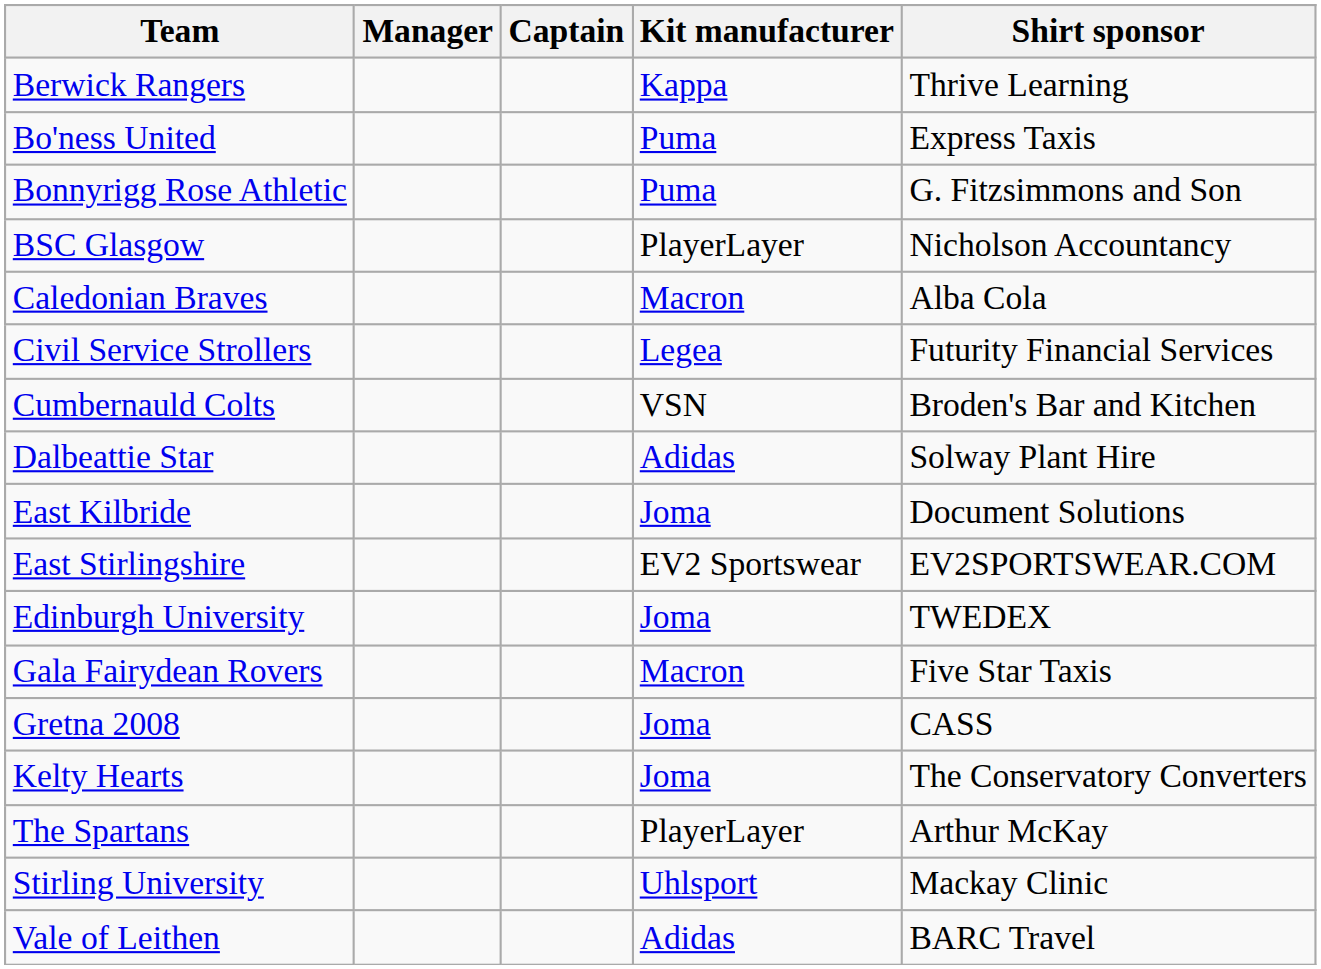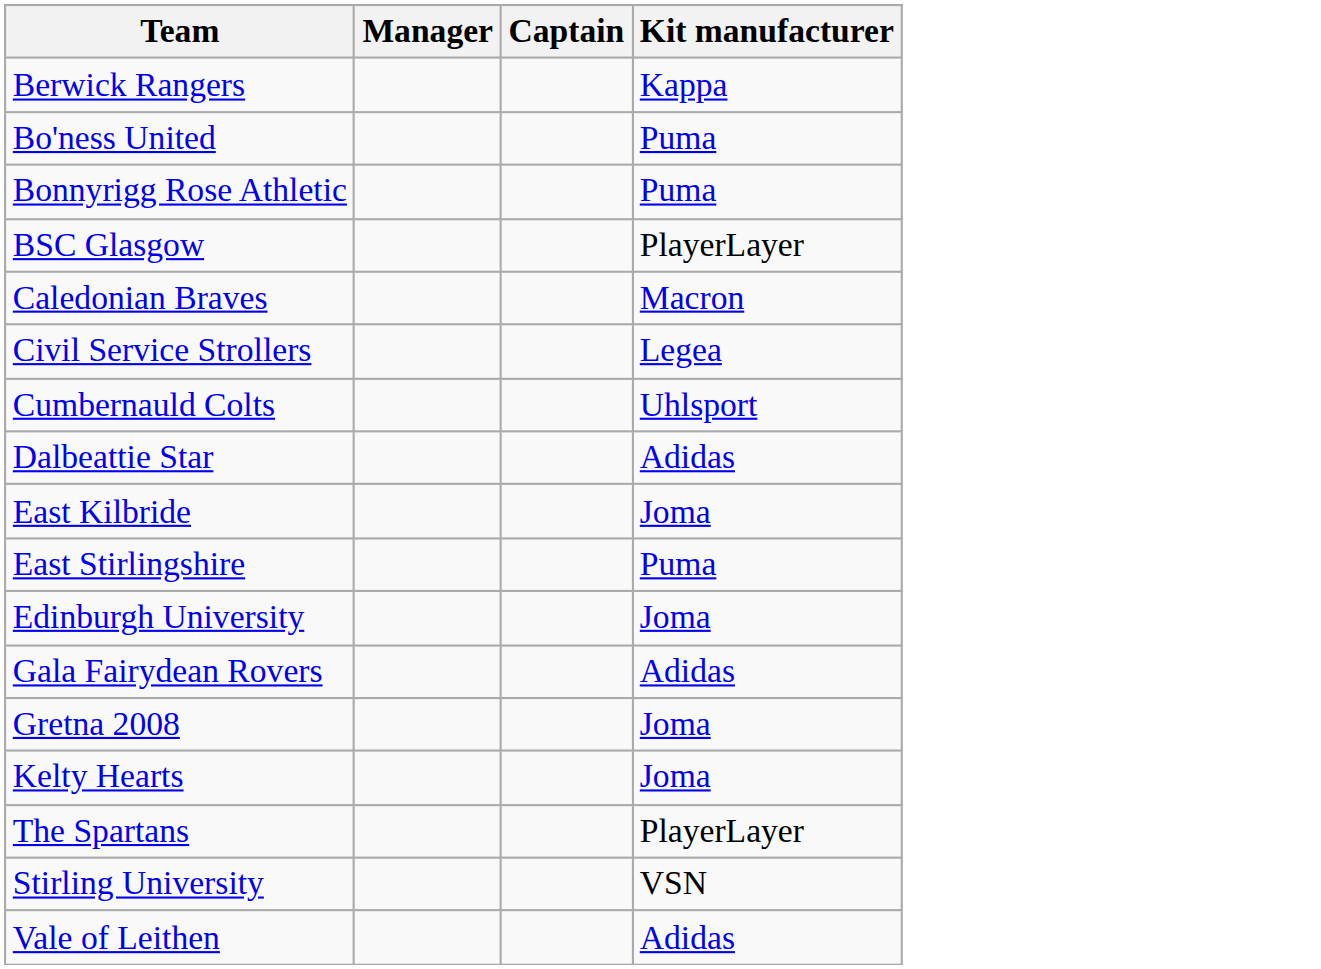- column: Shirt sponsor | Thrive Learning | Express Taxis | G. Fitzsimmons and Son | Nicholson Accountancy | Alba Cola | Futurity Financial Services | Broden's Bar and Kitchen | Solway Plant Hire | Document Solutions | EV2SPORTSWEAR.COM | TWEDEX | Five Star Taxis | CASS | The Conservatory Converters | Arthur McKay | Mackay Clinic | BARC Travel
Cumbernauld Colts | Kit manufacturer: VSN -> Uhlsport
East Stirlingshire | Kit manufacturer: EV2 Sportswear -> Puma
Gala Fairydean Rovers | Kit manufacturer: Macron -> Adidas
Stirling University | Kit manufacturer: Uhlsport -> VSN
